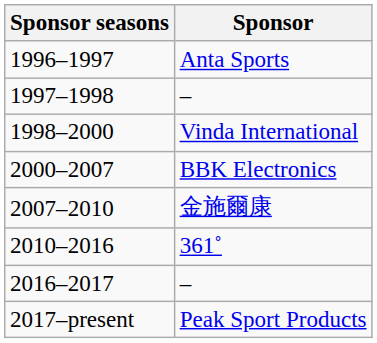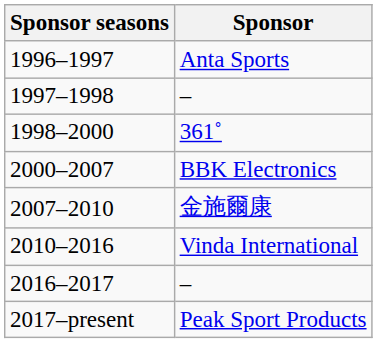1998–2000 | Sponsor: Vinda International -> 361˚
2010–2016 | Sponsor: 361˚ -> Vinda International
